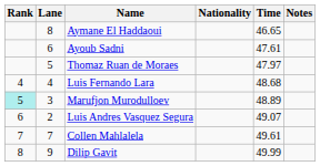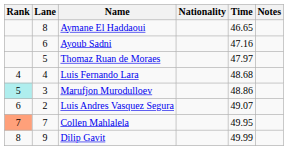Ayoub Sadni | Time: 47.61 -> 47.16
Marufjon Murodulloev | Time: 48.89 -> 48.86
Collen Mahlalela | Rank: no background -> lightsalmon background
Collen Mahlalela | Time: 49.61 -> 49.95
